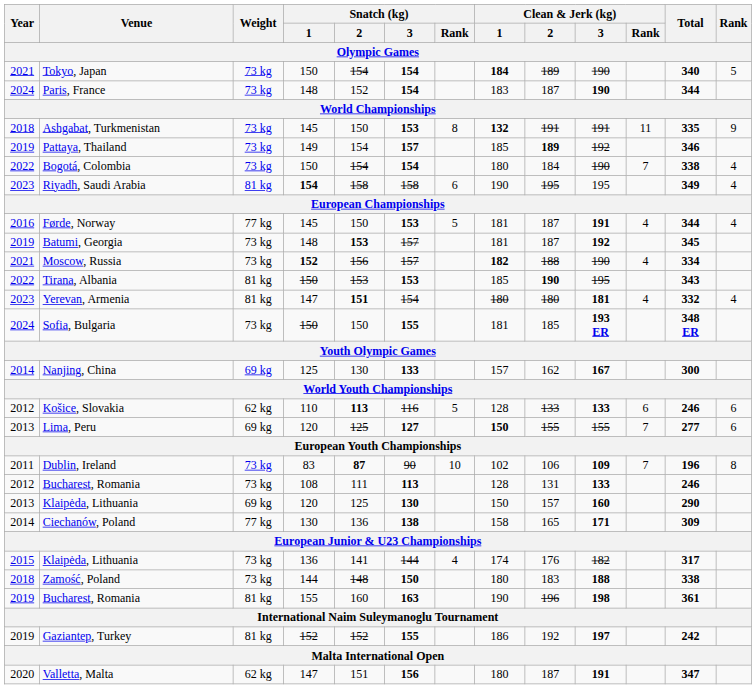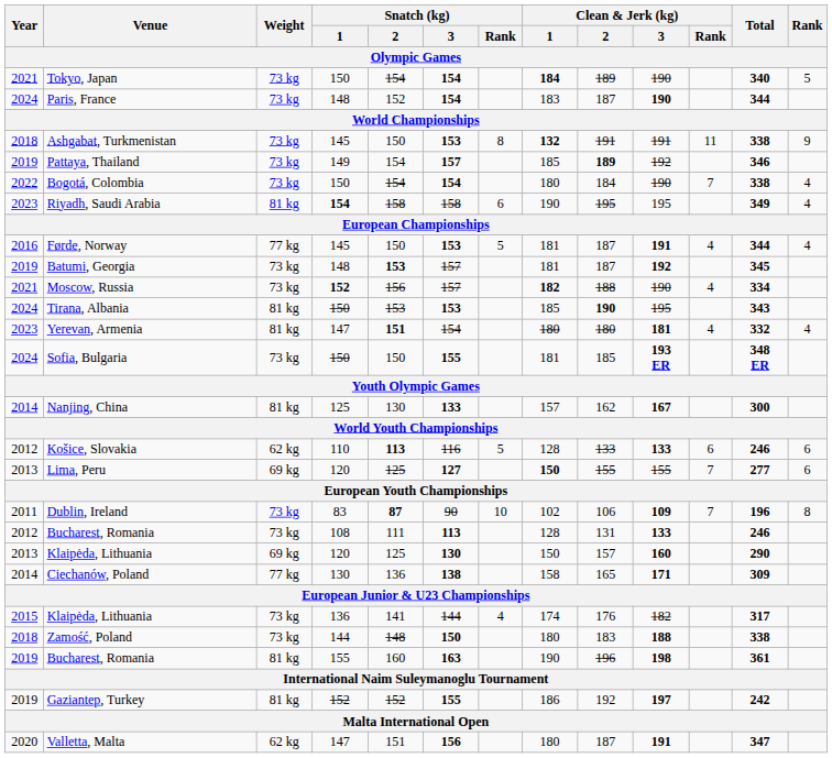Ashgabat, Turkmenistan | Total: 335 -> 338
Tirana, Albania | Year: 2022 -> 2024
Nanjing, China | Weight: 69 kg -> 81 kg
